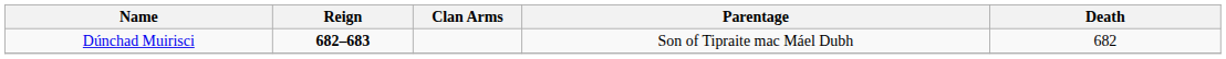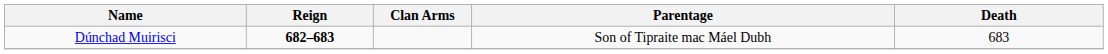Dúnchad Muirisci | Death: 682 -> 683
